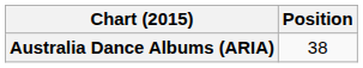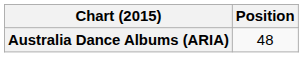Australia Dance Albums (ARIA) | Position: 38 -> 48
